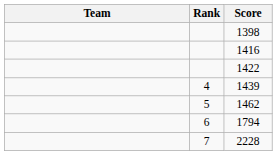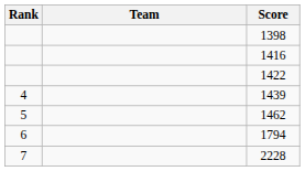columns swapped: Rank <-> Team
